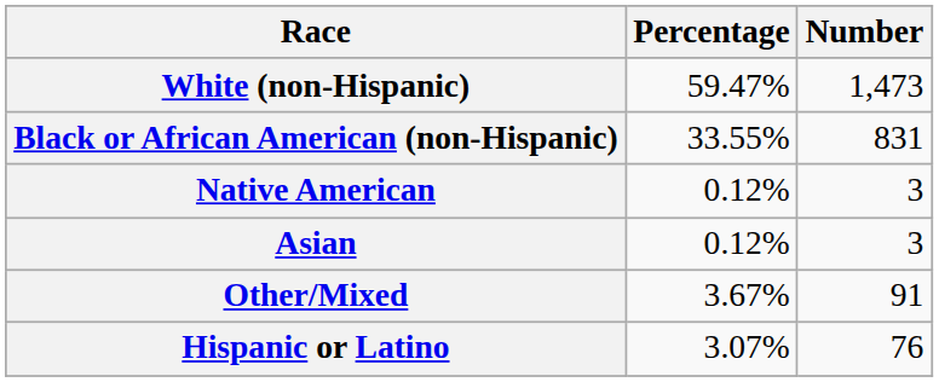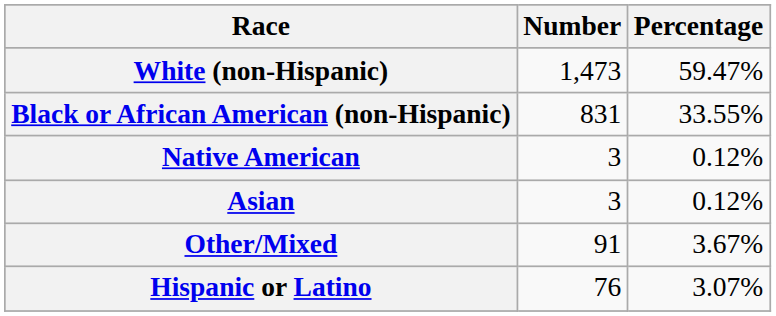columns swapped: Number <-> Percentage
